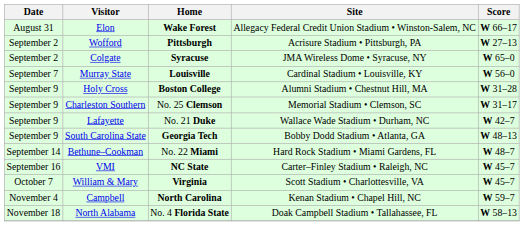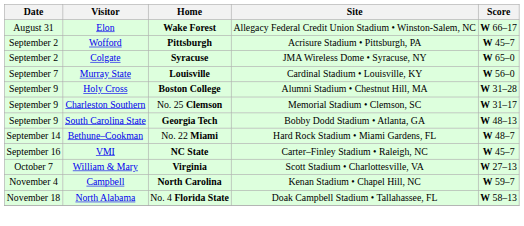Wofford | Score: W 27–13 -> W 45–7
- row: September 9 | Lafayette | No. 21 Duke | Wallace Wade Stadium • Durham, NC | W 42–7
William & Mary | Score: W 45–7 -> W 27–13
